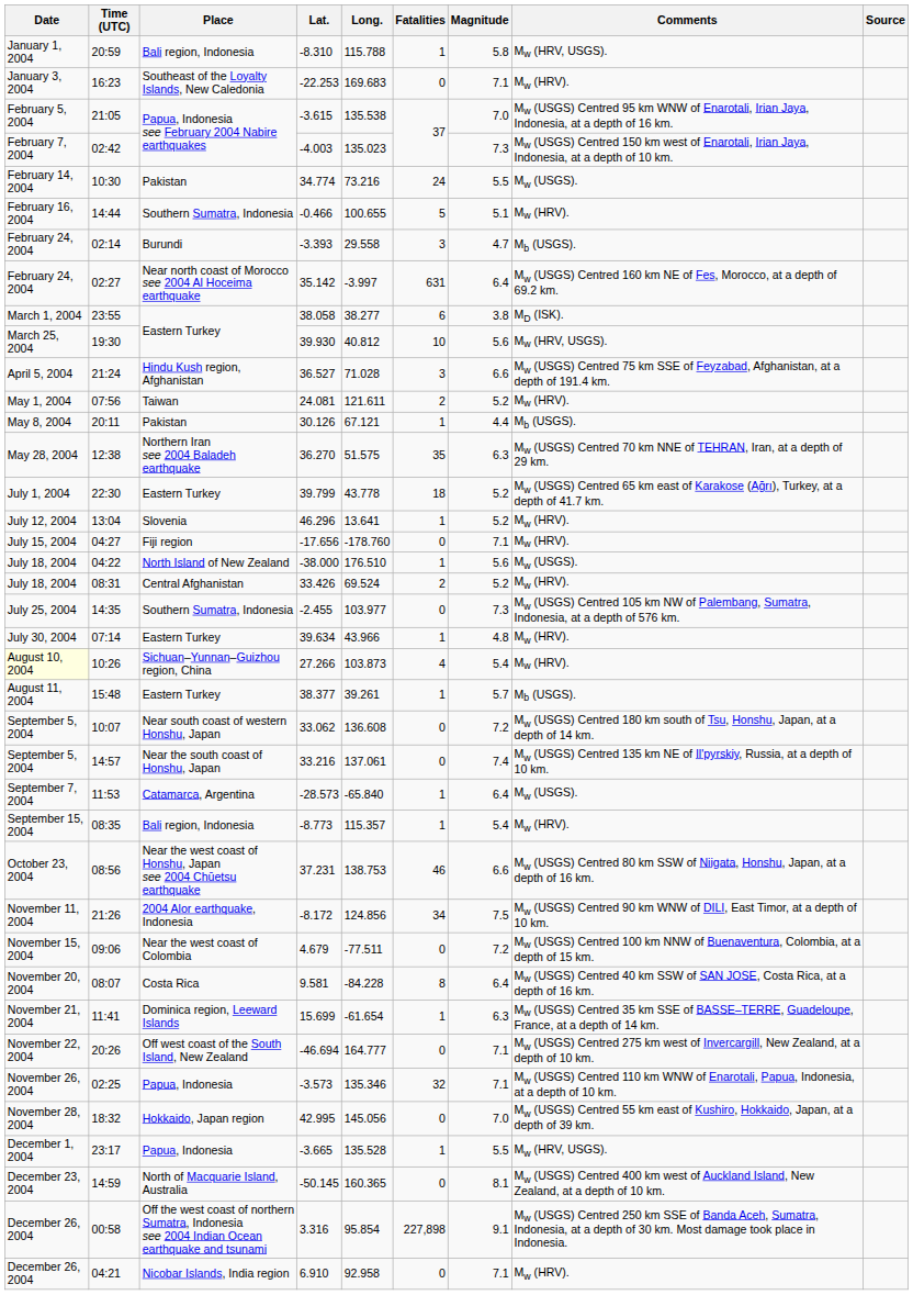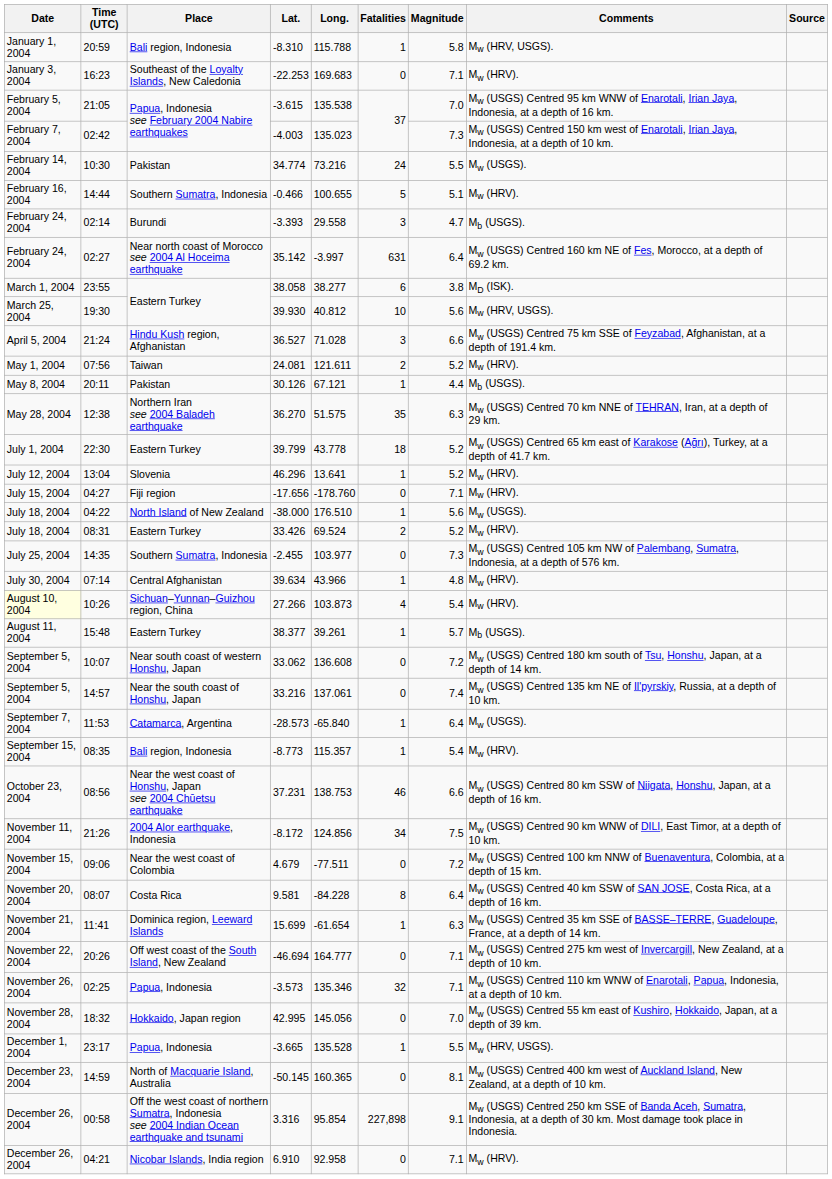08:31 | Place: Central Afghanistan -> Eastern Turkey
07:14 | Place: Eastern Turkey -> Central Afghanistan
